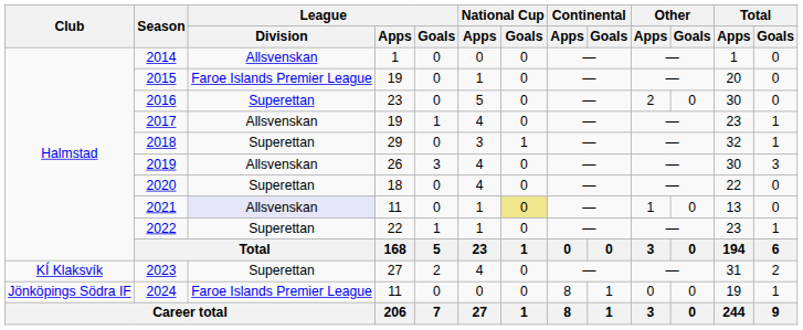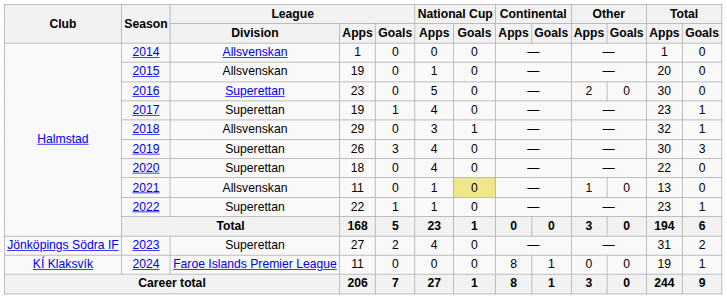2015 | League / Division: Faroe Islands Premier League -> Allsvenskan
2017 | League / Division: Allsvenskan -> Superettan
2018 | League / Division: Superettan -> Allsvenskan
2019 | League / Division: Allsvenskan -> Superettan
2021 | League / Division: lavender background -> no background
2023 | Club: KÍ Klaksvík -> Jönköpings Södra IF
2024 | Club: Jönköpings Södra IF -> KÍ Klaksvík
